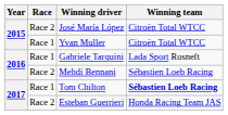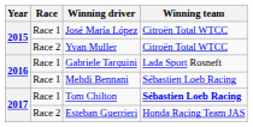José María López | Race: Race 2 -> Race 1
Yvan Muller | Race: Race 1 -> Race 2
Mehdi Bennani | Race: Race 2 -> Race 1
